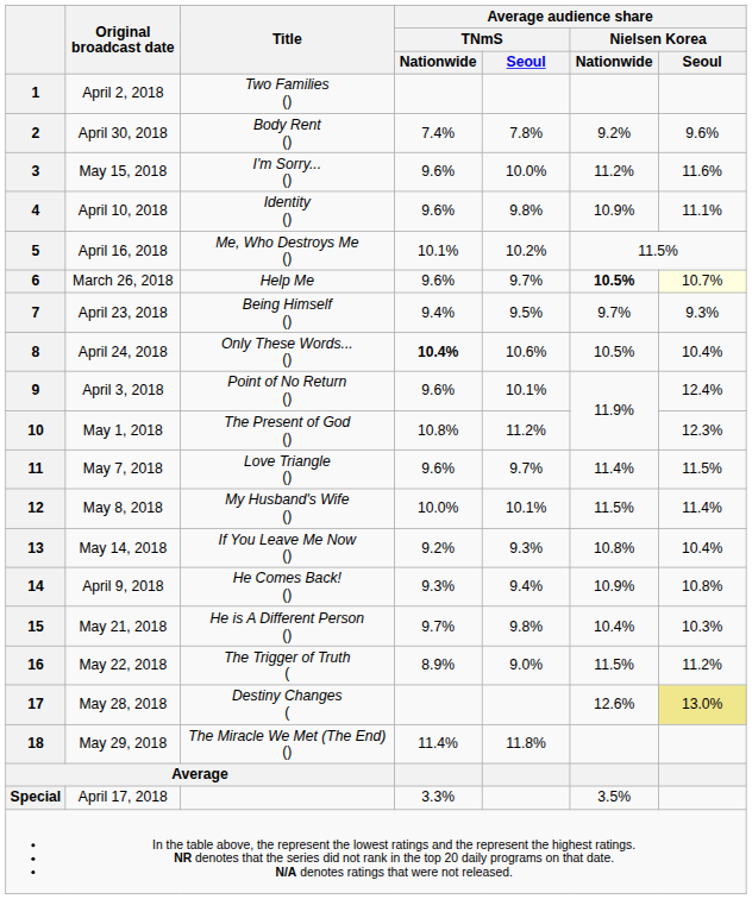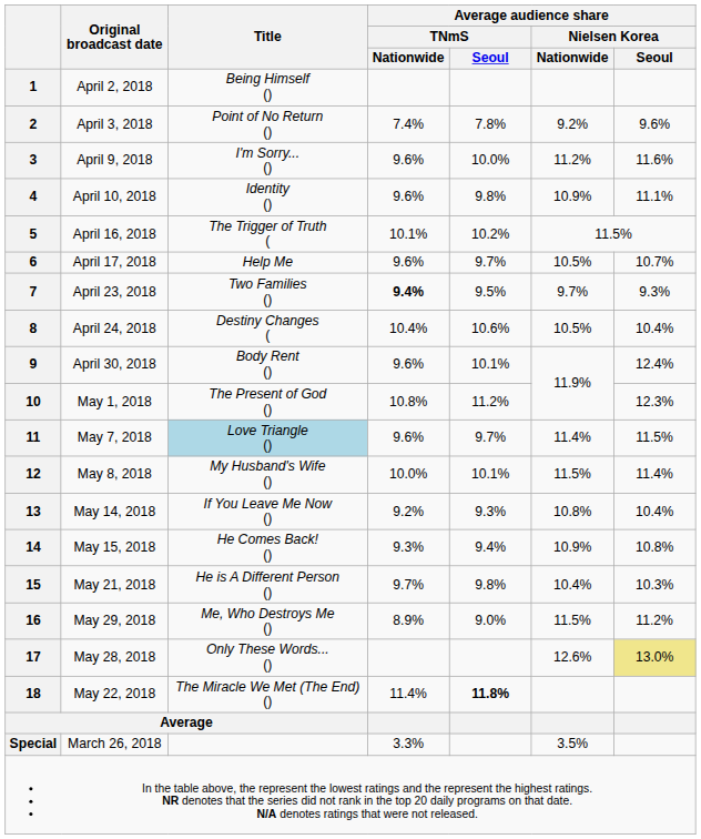1 | Title: Two Families () -> Being Himself ()
2 | Original broadcast date: April 30, 2018 -> April 3, 2018
2 | Title: Body Rent () -> Point of No Return ()
3 | Original broadcast date: May 15, 2018 -> April 9, 2018
5 | Title: Me, Who Destroys Me () -> The Trigger of Truth (
6 | Original broadcast date: March 26, 2018 -> April 17, 2018
6 | Average audience share / Nielsen Korea / Nationwide: bold -> normal
6 | Average audience share / Nielsen Korea / Seoul: lightyellow background -> no background
7 | Title: Being Himself () -> Two Families ()
7 | Average audience share / TNmS / Nationwide: normal -> bold
8 | Title: Only These Words... () -> Destiny Changes (
8 | Average audience share / TNmS / Nationwide: bold -> normal
9 | Original broadcast date: April 3, 2018 -> April 30, 2018
9 | Title: Point of No Return () -> Body Rent ()
11 | Title: no background -> lightblue background
14 | Original broadcast date: April 9, 2018 -> May 15, 2018
16 | Original broadcast date: May 22, 2018 -> May 29, 2018
16 | Title: The Trigger of Truth ( -> Me, Who Destroys Me ()
17 | Title: Destiny Changes ( -> Only These Words... ()
18 | Original broadcast date: May 29, 2018 -> May 22, 2018
18 | Average audience share / TNmS / Seoul: normal -> bold
Special | Original broadcast date: April 17, 2018 -> March 26, 2018
